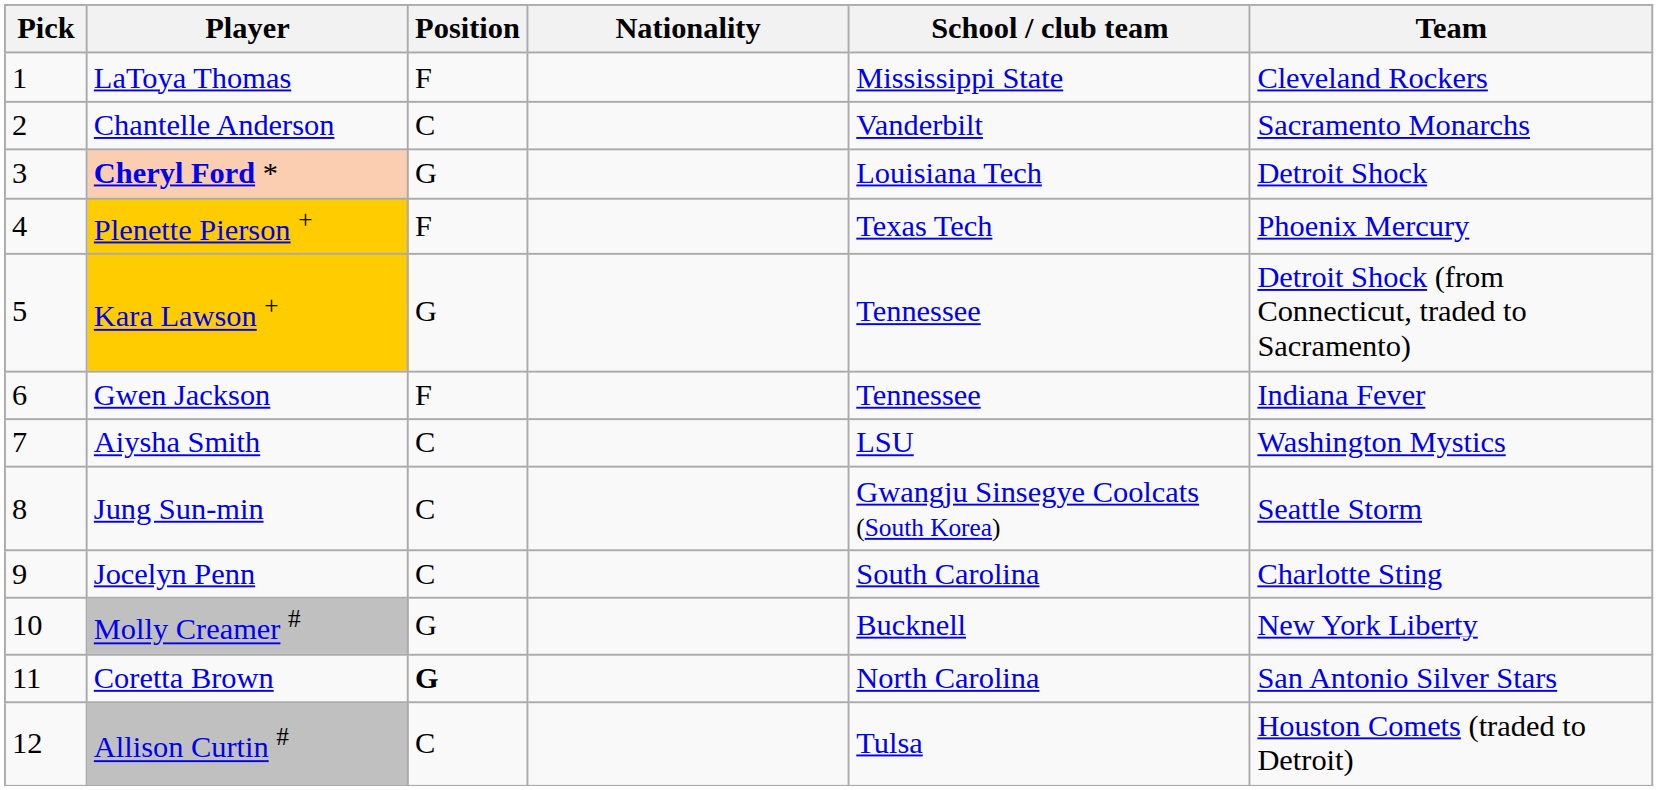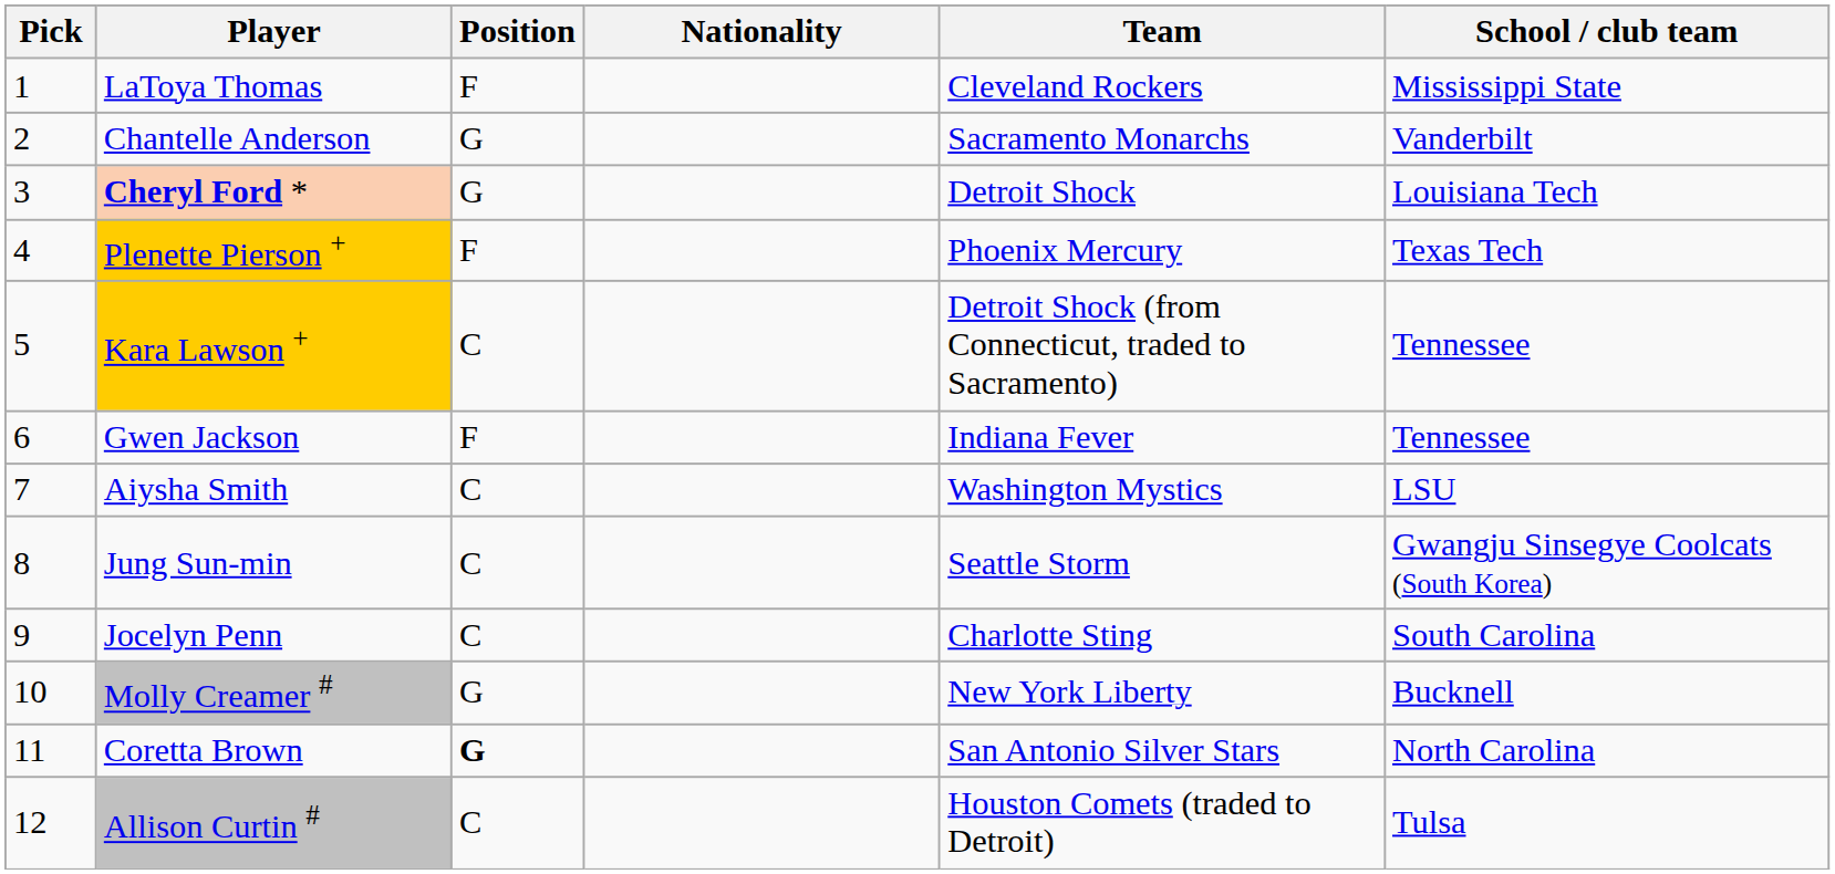columns swapped: Team <-> School / club team
Chantelle Anderson | Position: C -> G
Kara Lawson + | Position: G -> C
